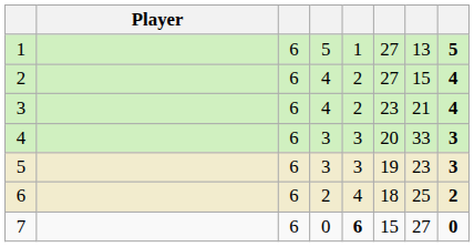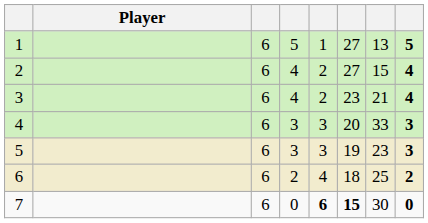7 | column 6: normal -> bold
7 | column 7: 27 -> 30
